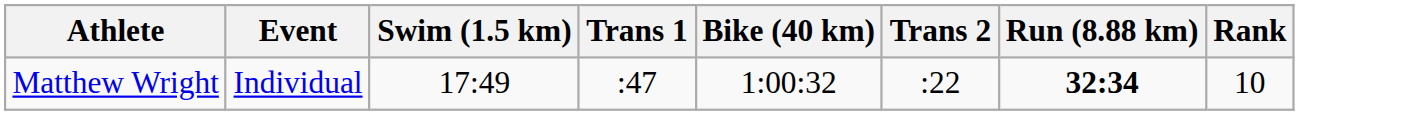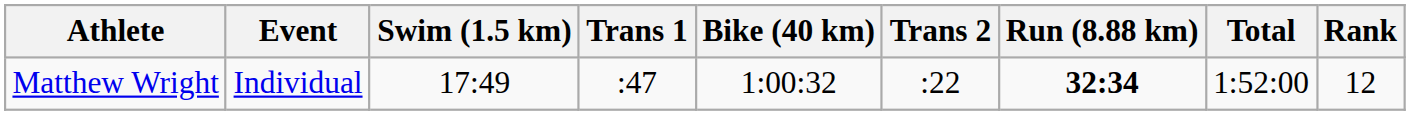+ column: Total | 1:52:00
Matthew Wright | Rank: 10 -> 12
